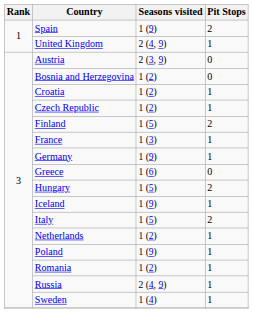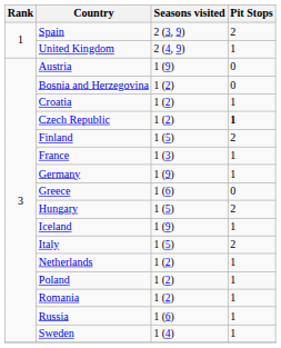Spain | Seasons visited: 1 (9) -> 2 (3, 9)
Austria | Seasons visited: 2 (3, 9) -> 1 (9)
Czech Republic | Pit Stops: normal -> bold
Poland | Seasons visited: 1 (9) -> 1 (2)
Russia | Seasons visited: 2 (4, 9) -> 1 (6)
